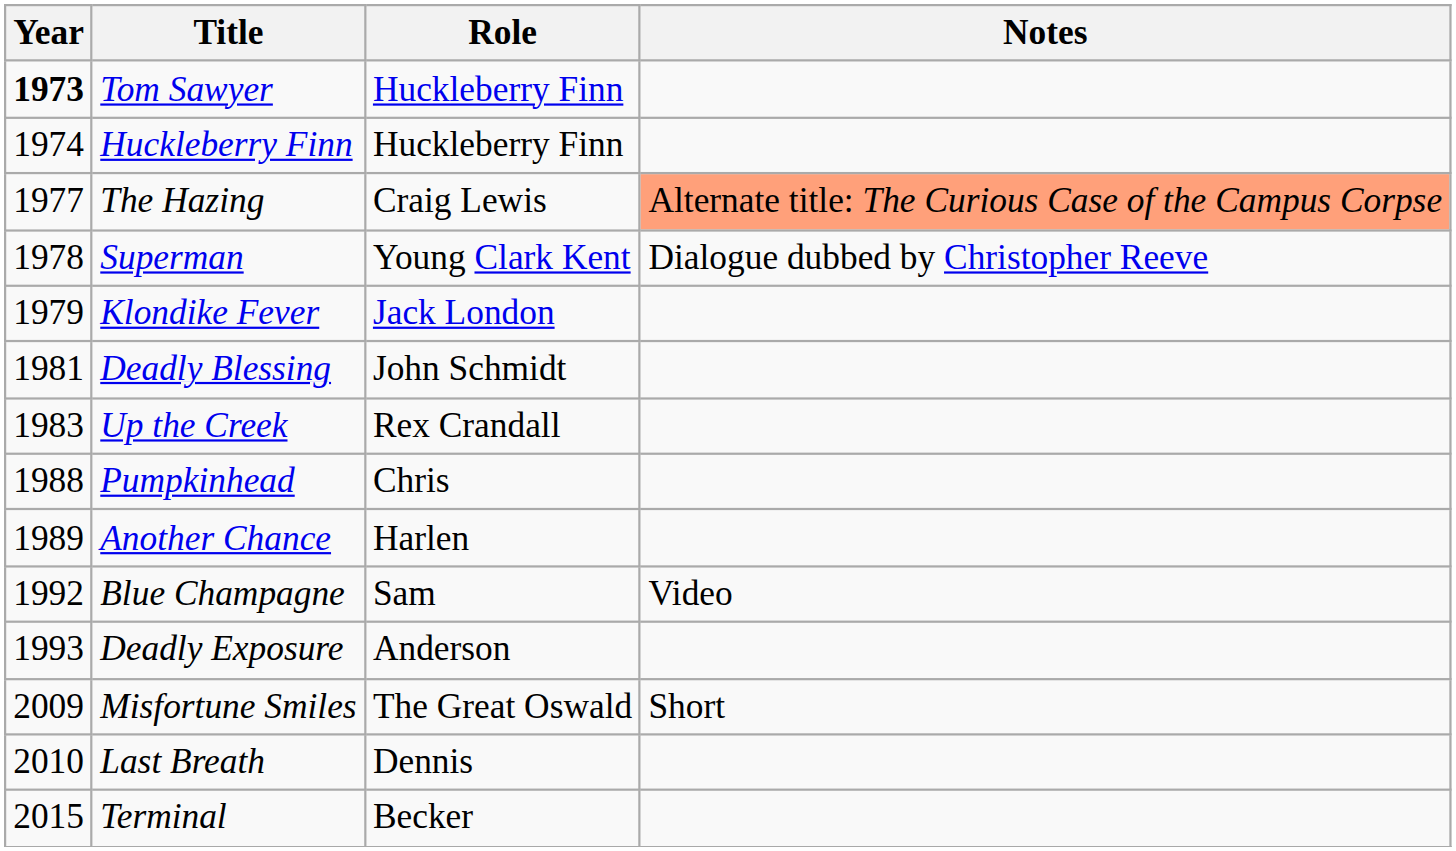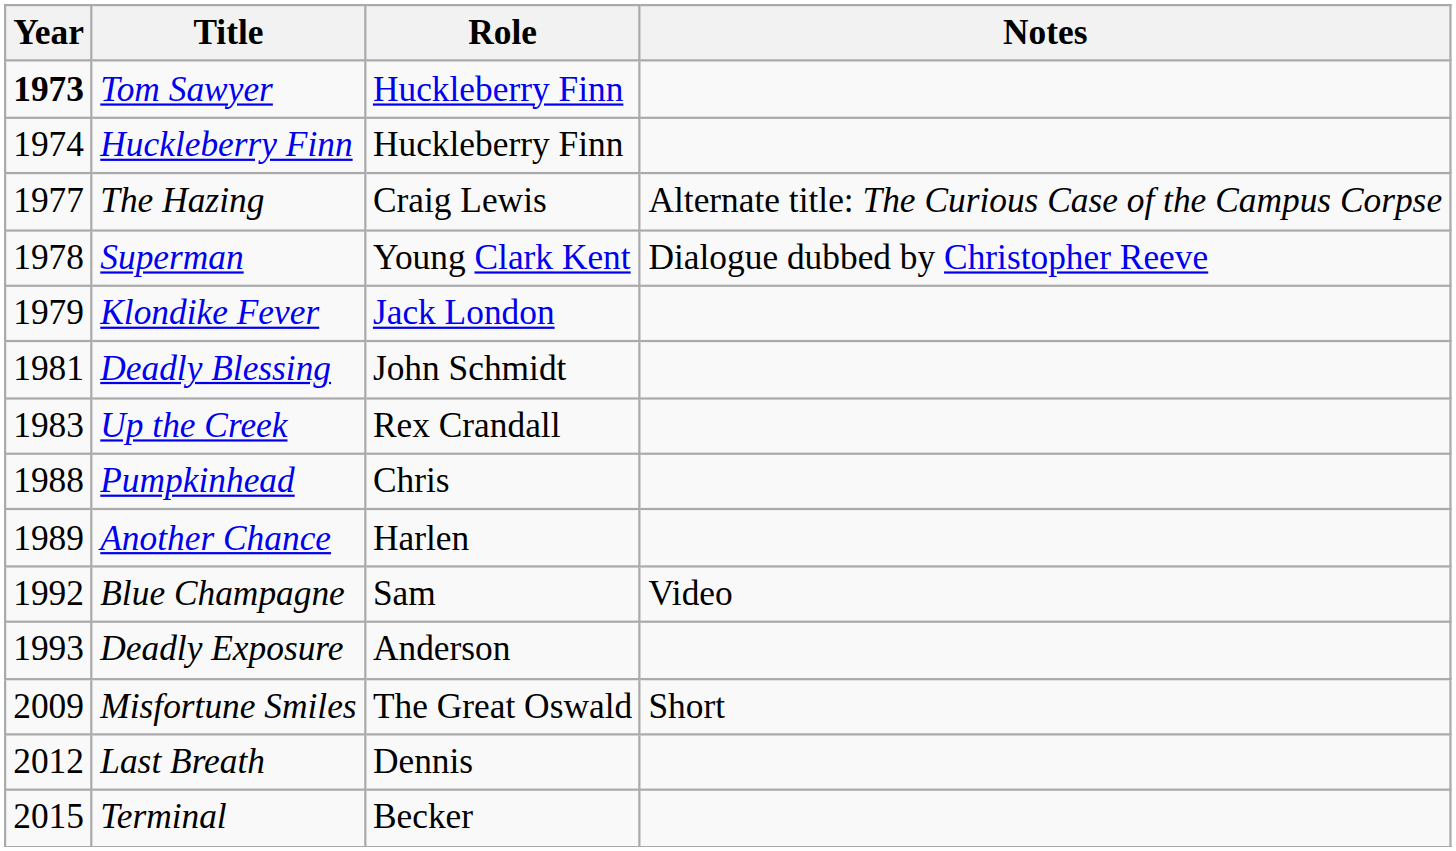The Hazing | Notes: lightsalmon background -> no background
Last Breath | Year: 2010 -> 2012
